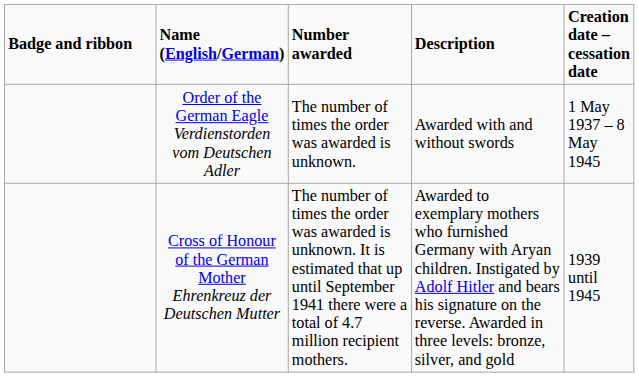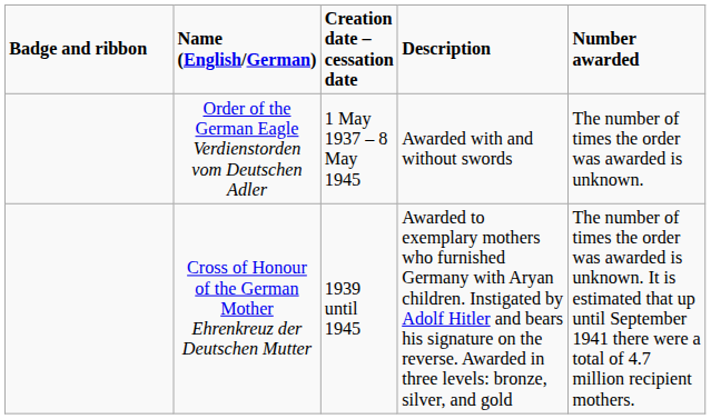columns swapped: Creation date – cessation date <-> Number awarded
